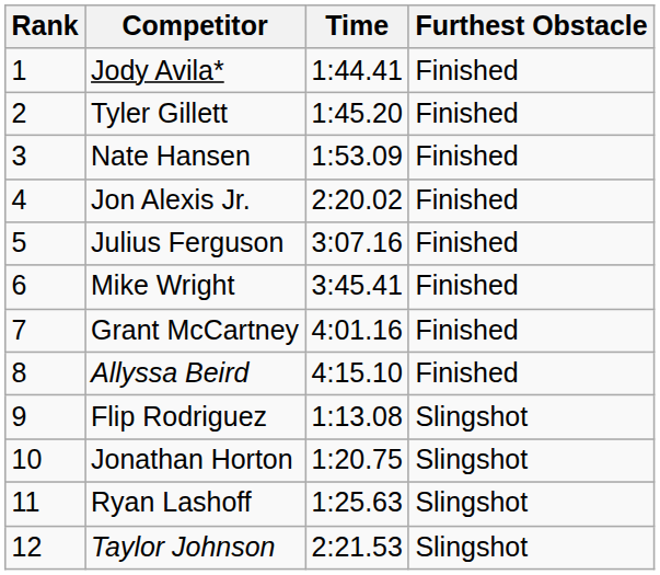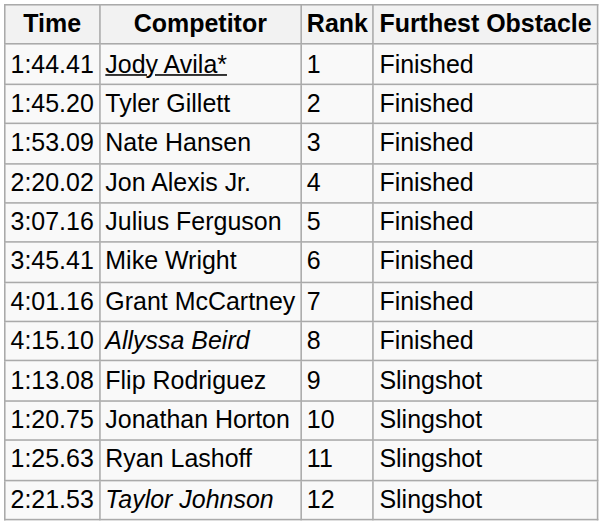columns swapped: Rank <-> Time
